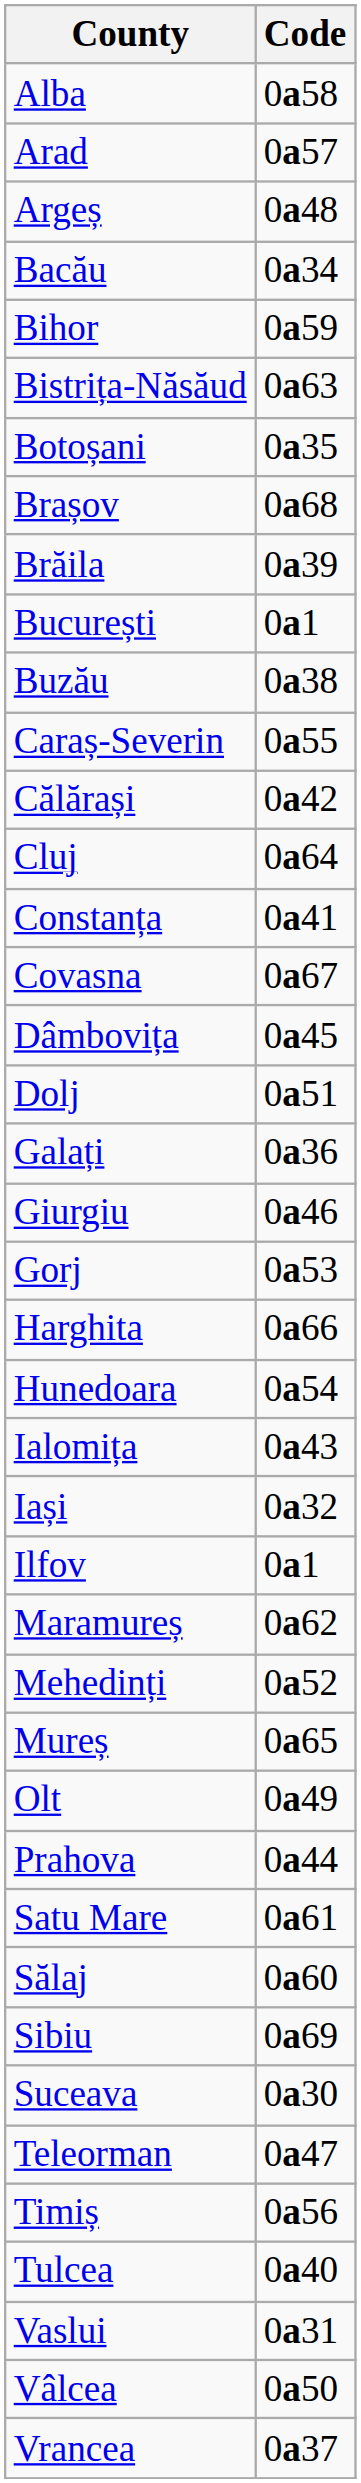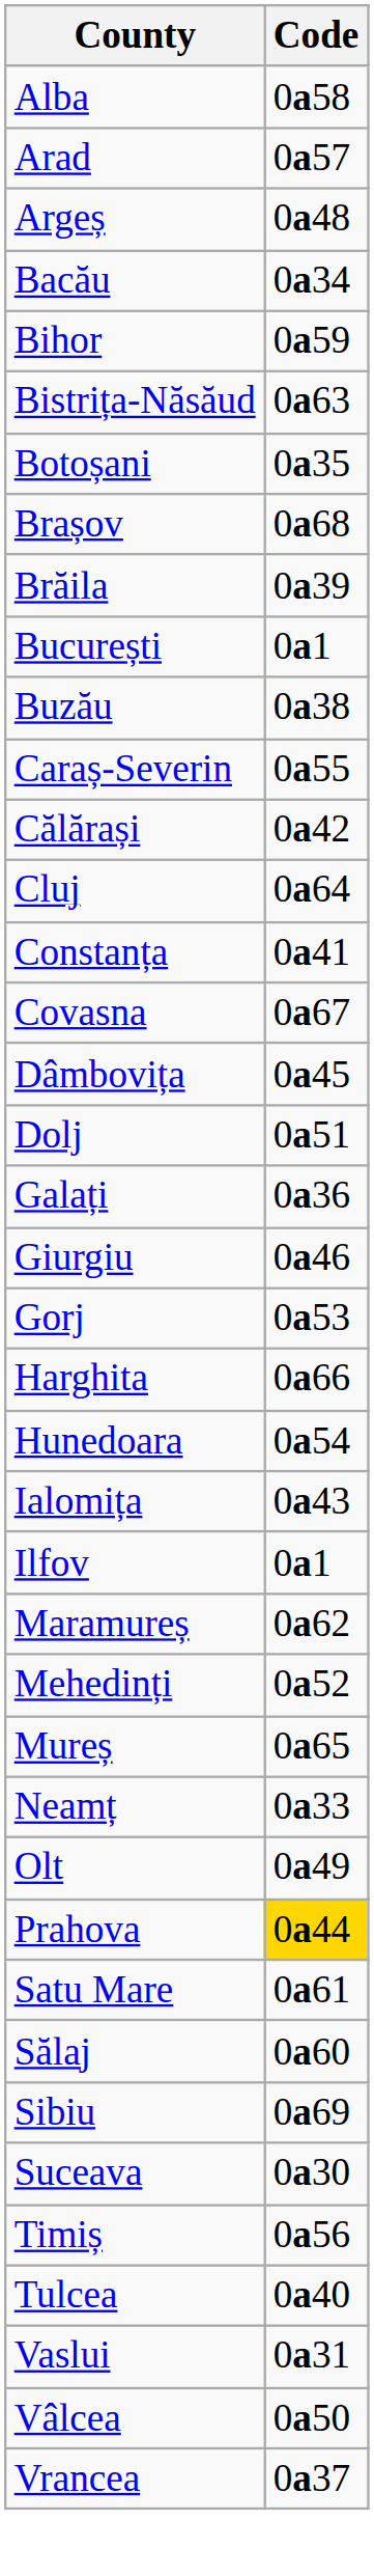- row: Iași | 0a32
+ row: Neamț | 0a33
Prahova | Code: no background -> gold background
- row: Teleorman | 0a47
